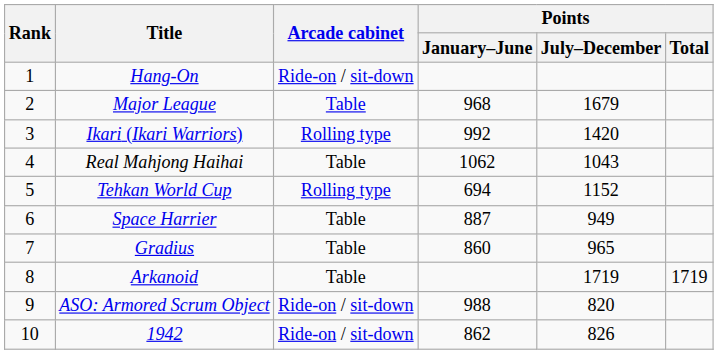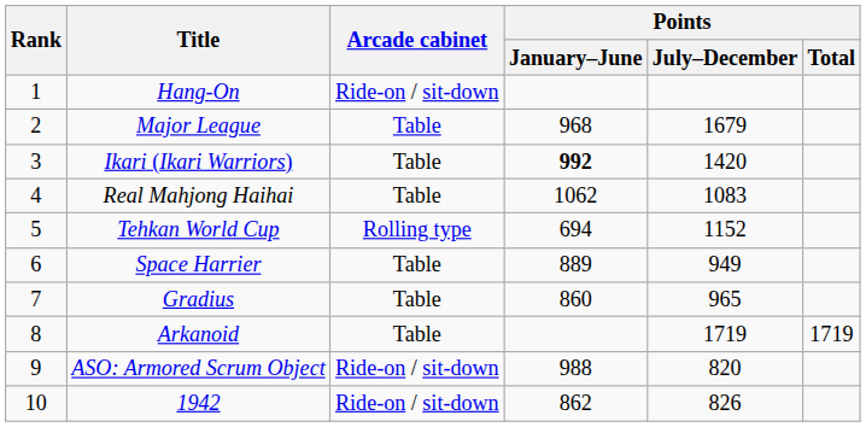Ikari (Ikari Warriors) | Arcade cabinet: Rolling type -> Table
Ikari (Ikari Warriors) | Points / January–June: normal -> bold
Real Mahjong Haihai | Points / July–December: 1043 -> 1083
Space Harrier | Points / January–June: 887 -> 889
